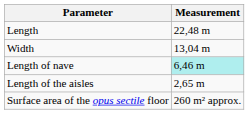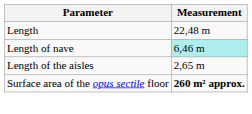- row: Width | 13,04 m
Surface area of the opus sectile floor | Measurement: normal -> bold
